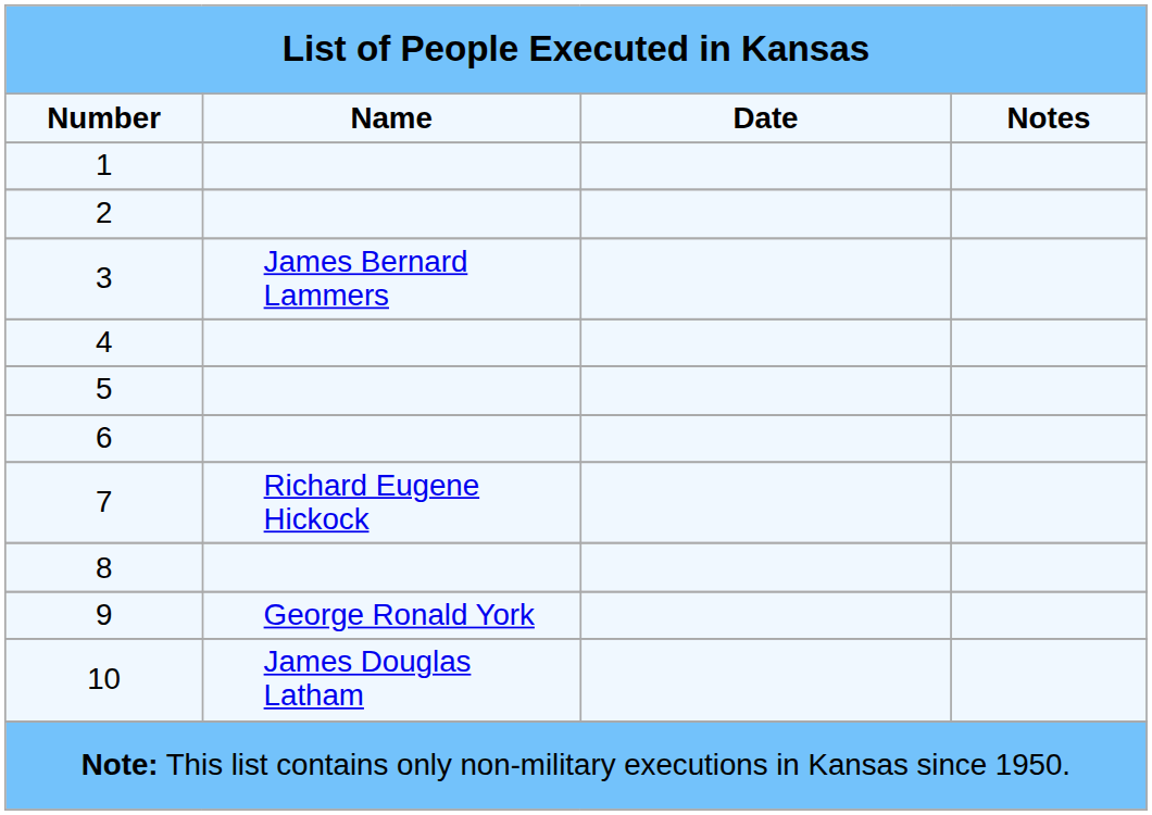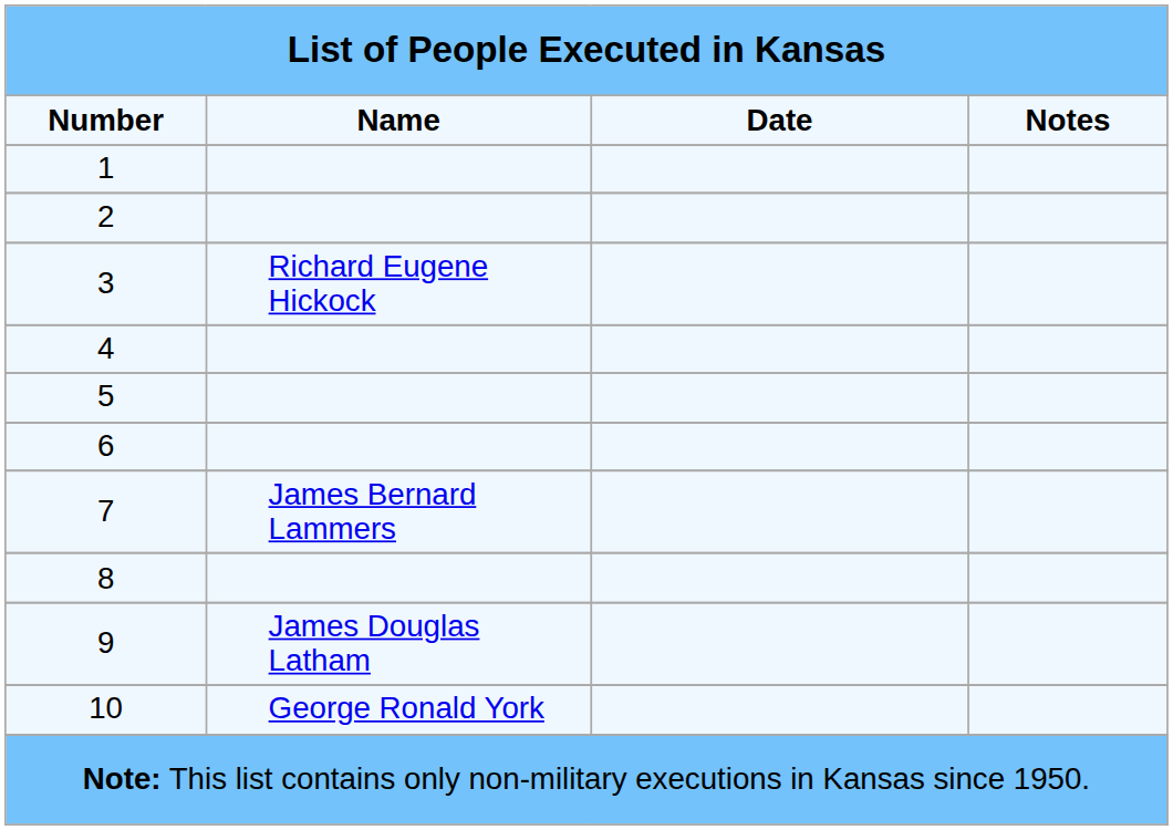3 | Name: James Bernard Lammers -> Richard Eugene Hickock
7 | Name: Richard Eugene Hickock -> James Bernard Lammers
9 | Name: George Ronald York -> James Douglas Latham
10 | Name: James Douglas Latham -> George Ronald York
